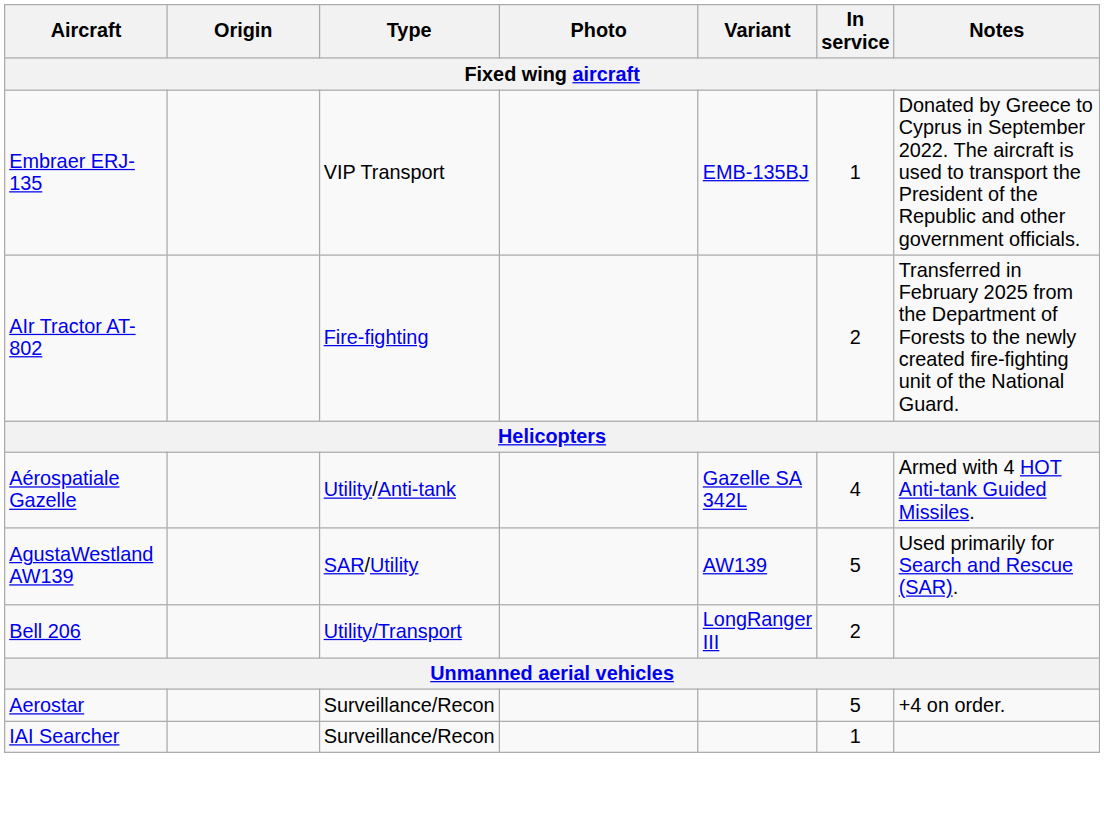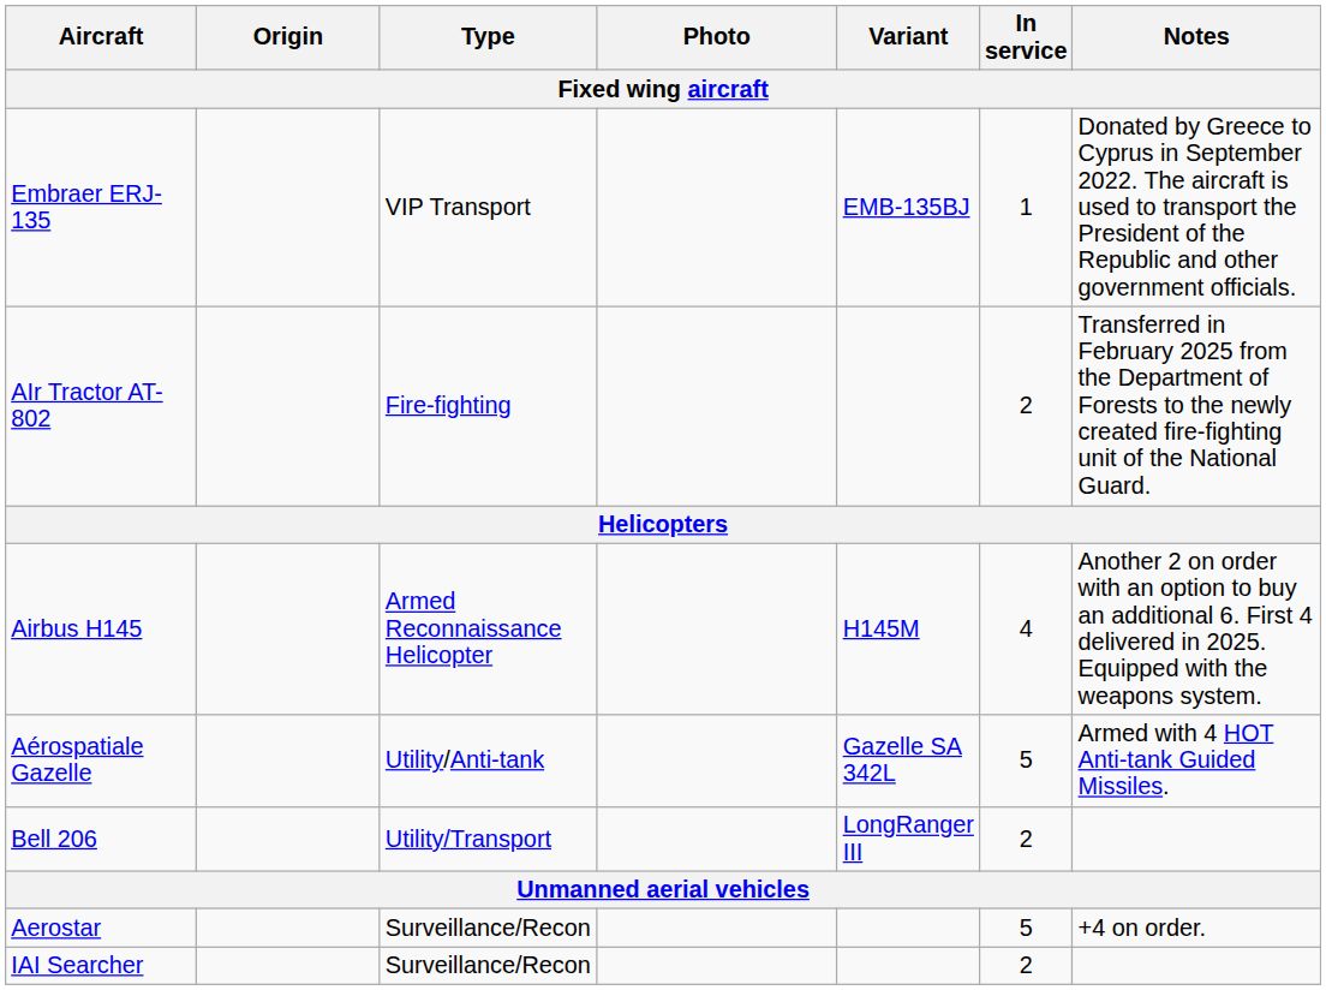+ row: Airbus H145 | Armed Reconnaissance Helicopter | H145M | 4 | Another 2 on order with an option to buy an additional 6. First 4 delivered in 2025. Equipped with the weapons system.
Aérospatiale Gazelle | In service: 4 -> 5
- row: AgustaWestland AW139 | SAR/Utility | AW139 | 5 | Used primarily for Search and Rescue (SAR).
IAI Searcher | In service: 1 -> 2
